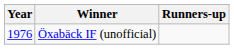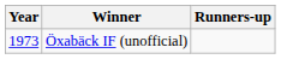Öxabäck IF (unofficial) | Year: 1976 -> 1973
